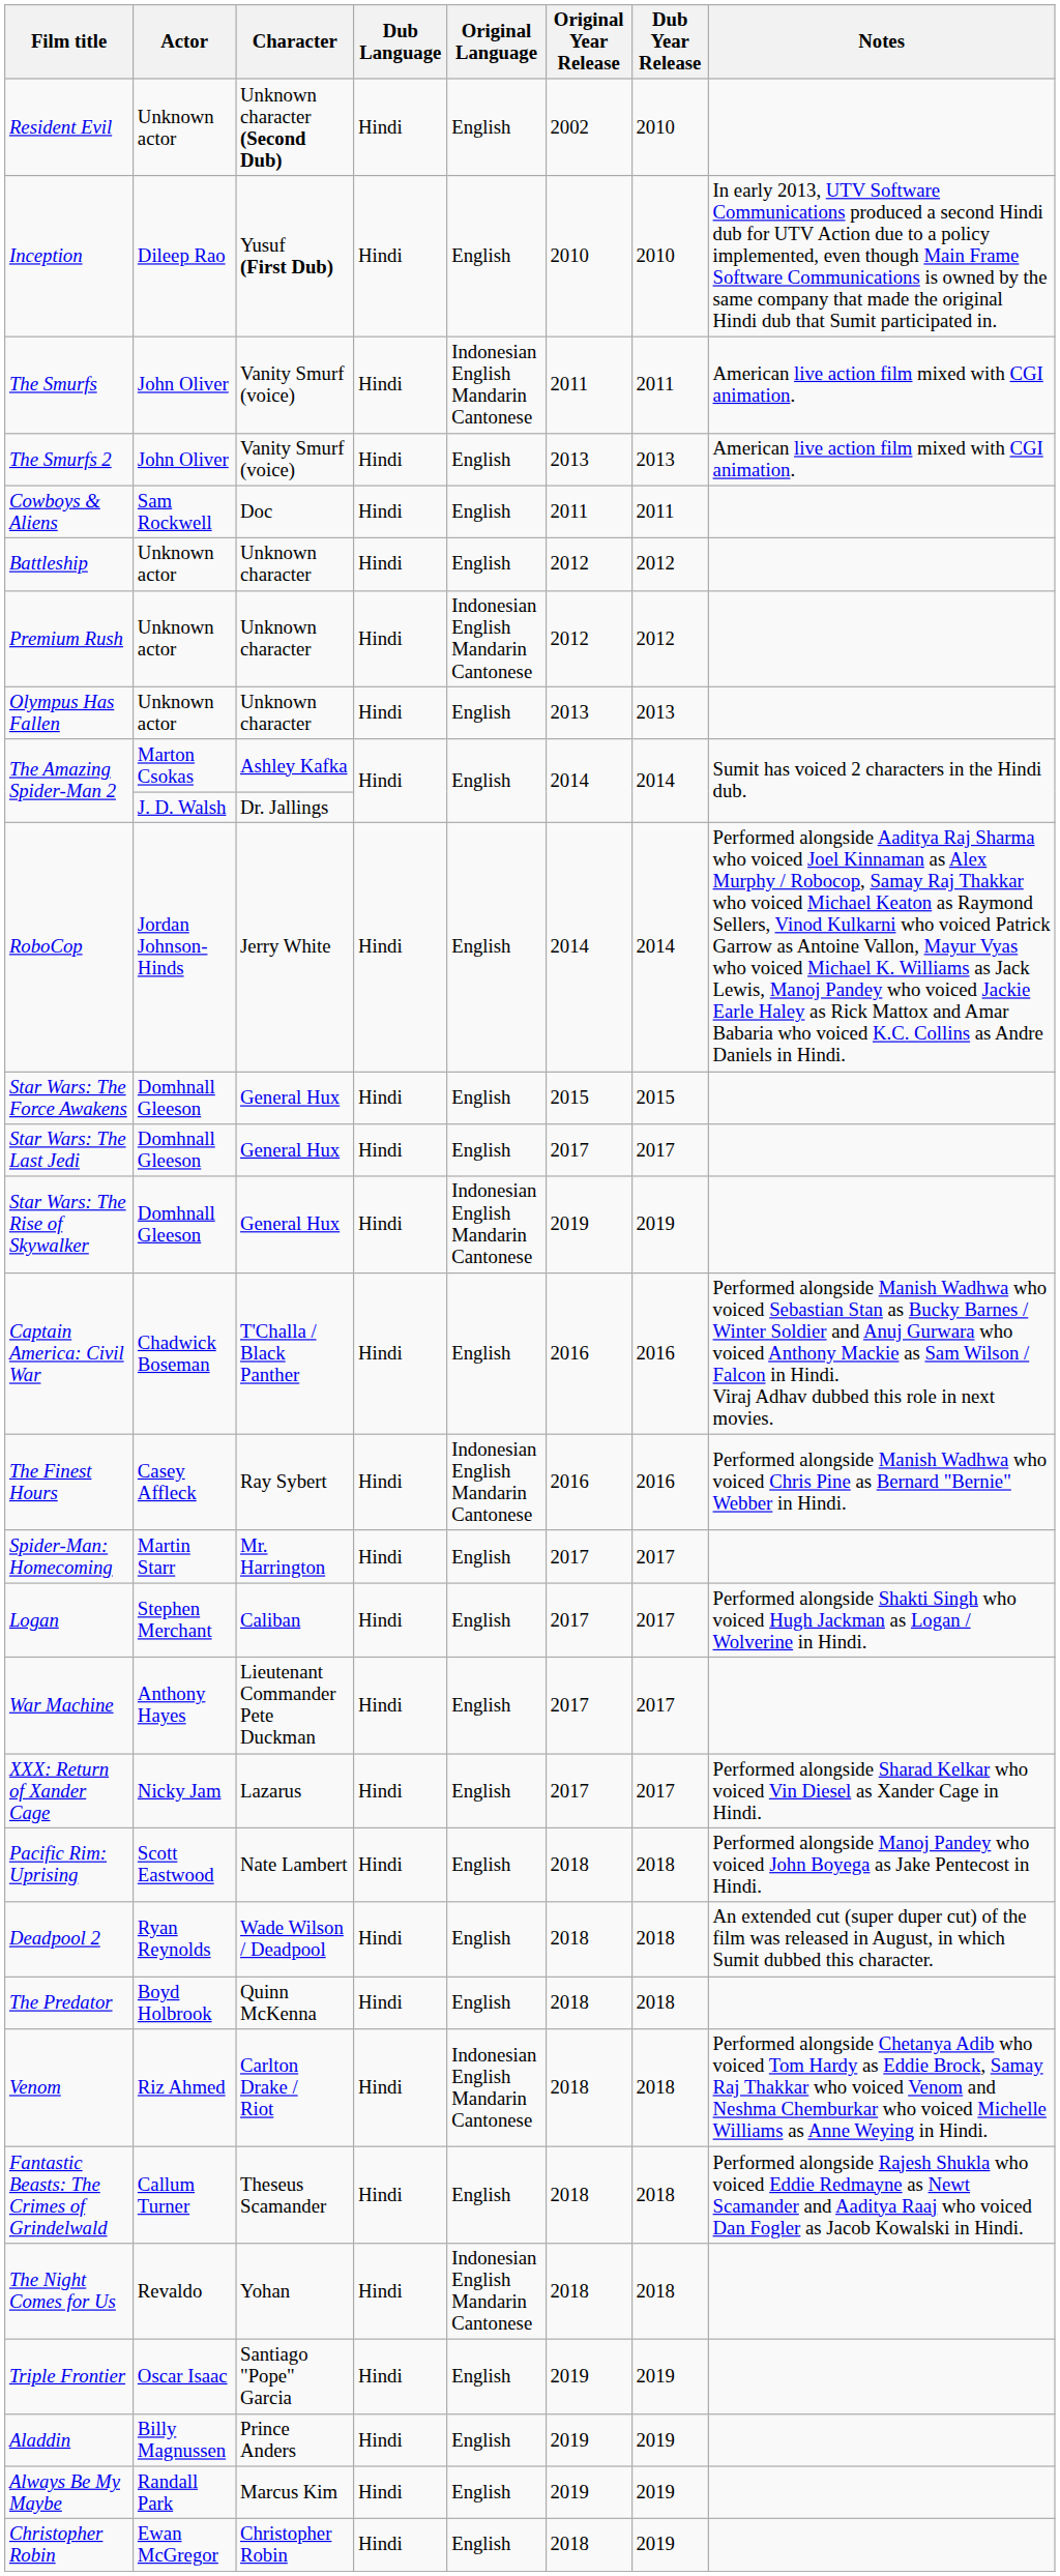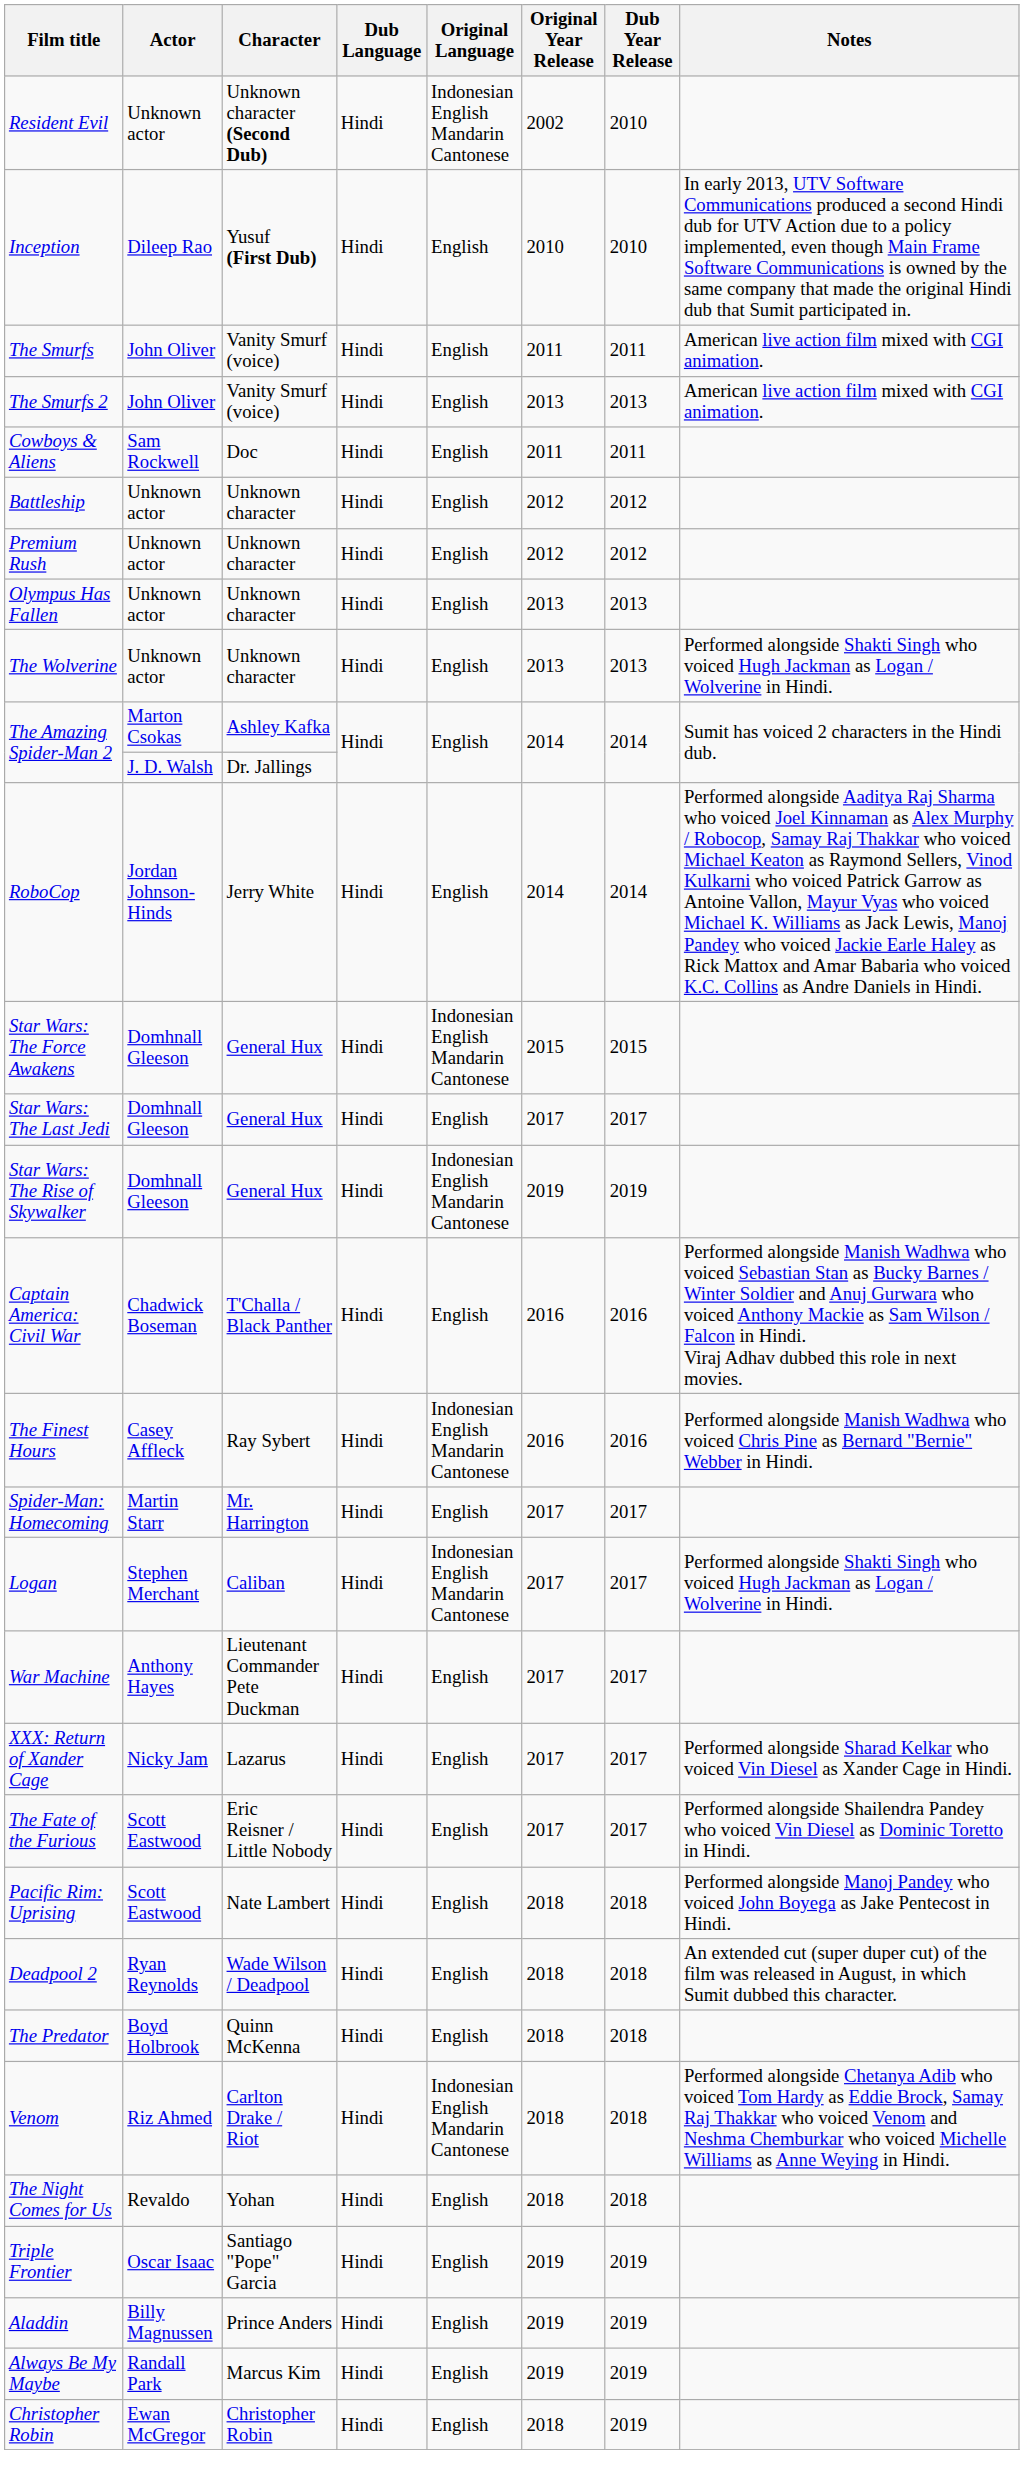Resident Evil | Original Language: English -> Indonesian English Mandarin Cantonese
The Smurfs | Original Language: Indonesian English Mandarin Cantonese -> English
Premium Rush | Original Language: Indonesian English Mandarin Cantonese -> English
+ row: The Wolverine | Unknown actor | Unknown character | Hindi | English | 2013 | 2013 | Performed alongside Shakti Singh who voiced Hugh Jackman as Logan / Wolverine in Hindi.
Star Wars: The Force Awakens | Original Language: English -> Indonesian English Mandarin Cantonese
Logan | Original Language: English -> Indonesian English Mandarin Cantonese
+ row: The Fate of the Furious | Scott Eastwood | Eric Reisner / Little Nobody | Hindi | English | 2017 | 2017 | Performed alongside Shailendra Pandey who voiced Vin Diesel as Dominic Toretto in Hindi.
- row: Fantastic Beasts: The Crimes of Grindelwald | Callum Turner | Theseus Scamander | Hindi | English | 2018 | 2018 | Performed alongside Rajesh Shukla who voiced Eddie Redmayne as Newt Scamander and Aaditya Raaj who voiced Dan Fogler as Jacob Kowalski in Hindi.
The Night Comes for Us | Original Language: Indonesian English Mandarin Cantonese -> English
